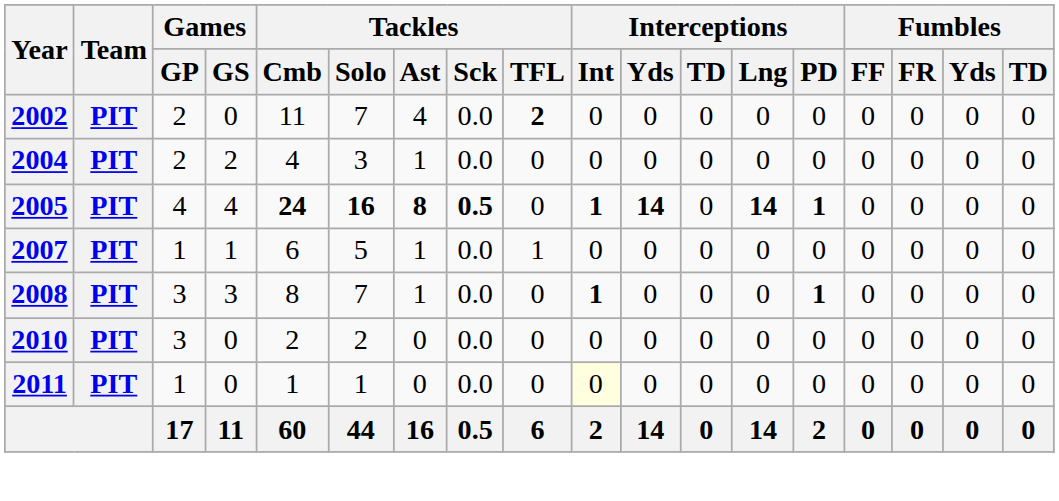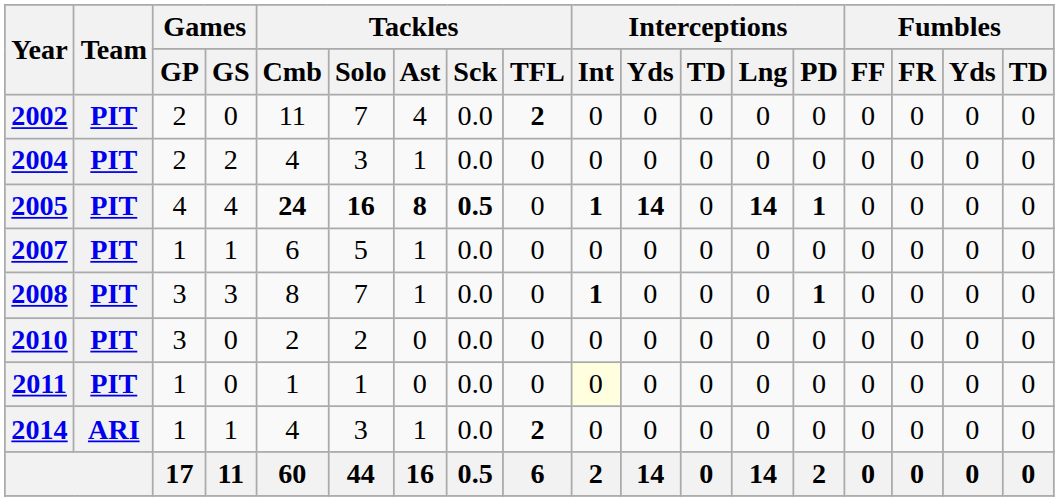2007 | Tackles / TFL: 1 -> 0
+ row: 2014 | ARI | 1 | 1 | 4 | 3 | 1 | 0.0 | 2 | 0 | 0 | 0 | 0 | 0 | 0 | 0 | 0 | 0
